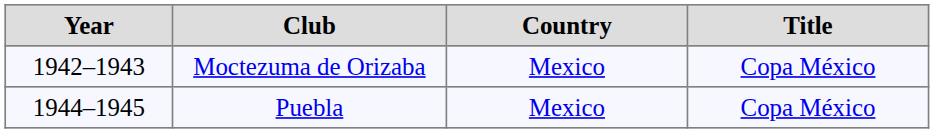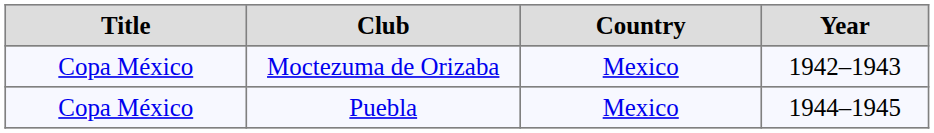columns swapped: Title <-> Year
